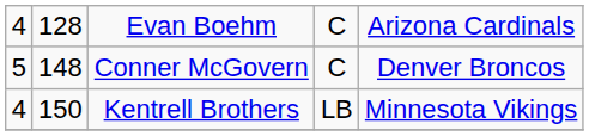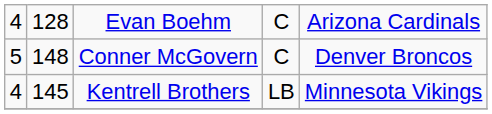Kentrell Brothers | column 2: 150 -> 145
